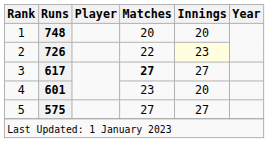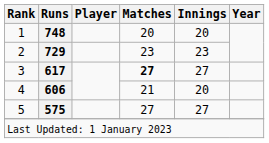2 | Runs: 726 -> 729
2 | Matches: 22 -> 23
2 | Innings: lightyellow background -> no background
4 | Runs: 601 -> 606
4 | Matches: 23 -> 21
